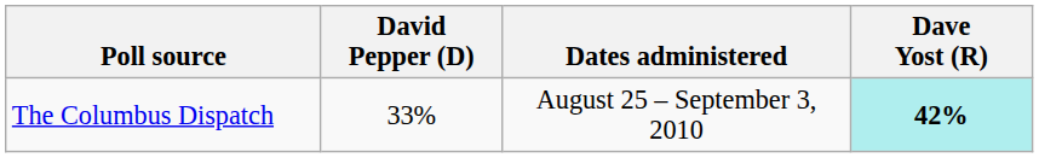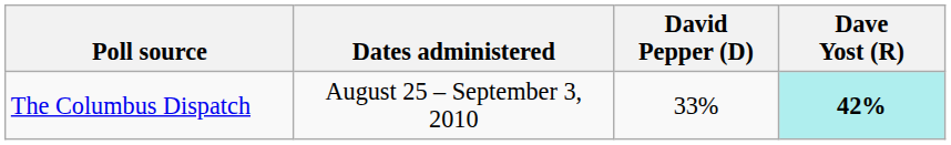columns swapped: Dates administered <-> David Pepper (D)
